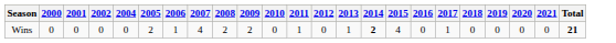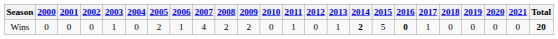+ column: 2003 | 1
Wins | 2015: 4 -> 5
Wins | 2016: normal -> bold
Wins | Total: 21 -> 20
